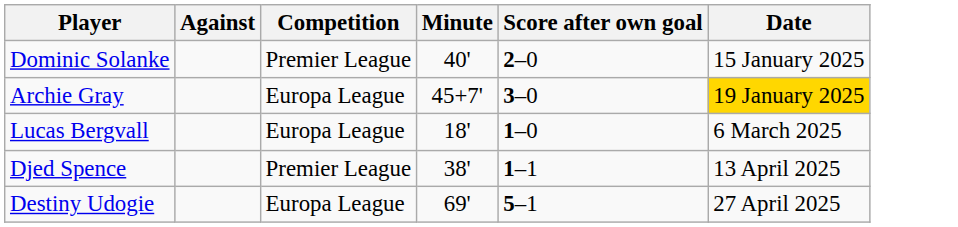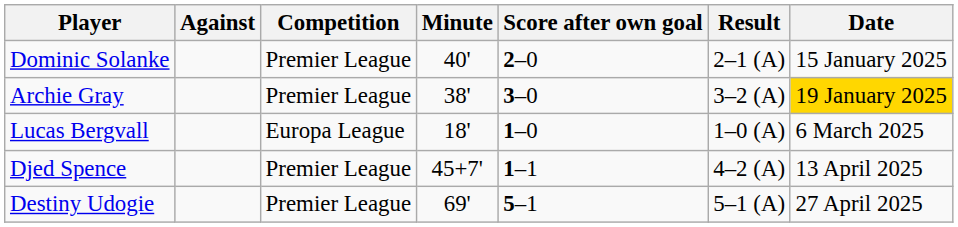+ column: Result | 2–1 (A) | 3–2 (A) | 1–0 (A) | 4–2 (A) | 5–1 (A)
Archie Gray | Competition: Europa League -> Premier League
Archie Gray | Minute: 45+7' -> 38'
Djed Spence | Minute: 38' -> 45+7'
Destiny Udogie | Competition: Europa League -> Premier League
